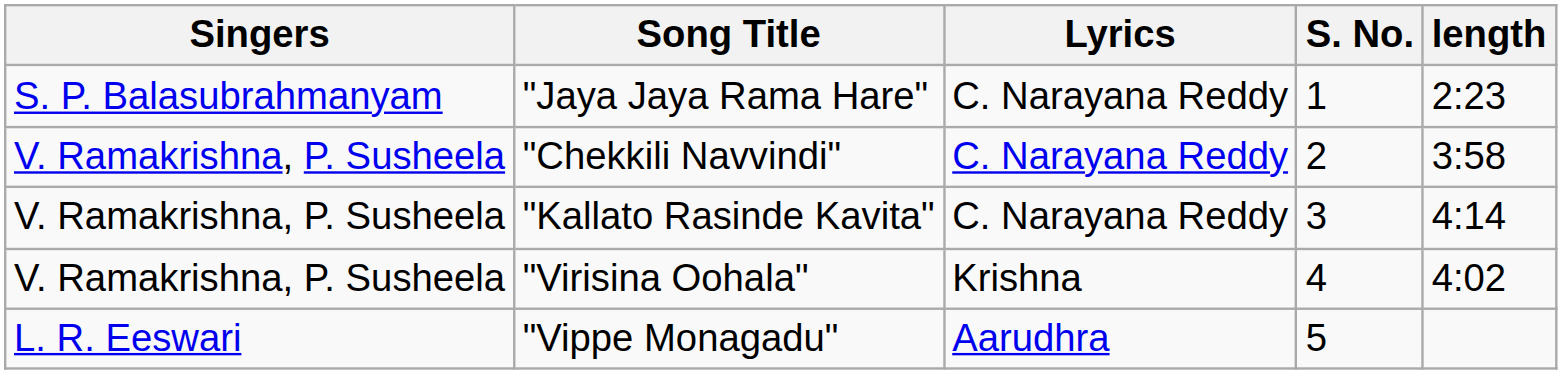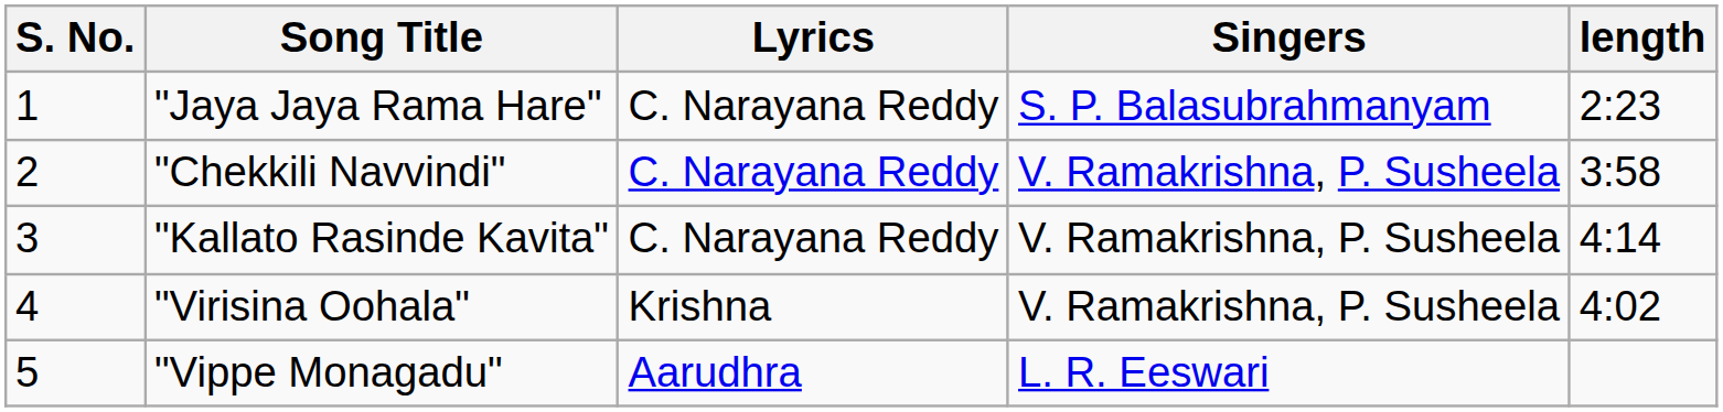columns swapped: S. No. <-> Singers
